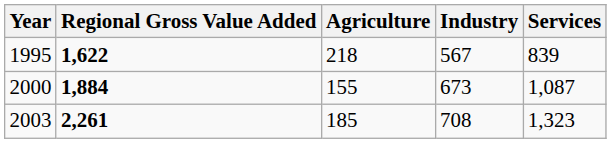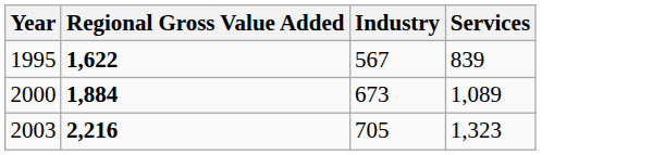- column: Agriculture | 218 | 155 | 185
2000 | Services: 1,087 -> 1,089
2003 | Regional Gross Value Added: 2,261 -> 2,216
2003 | Industry: 708 -> 705
